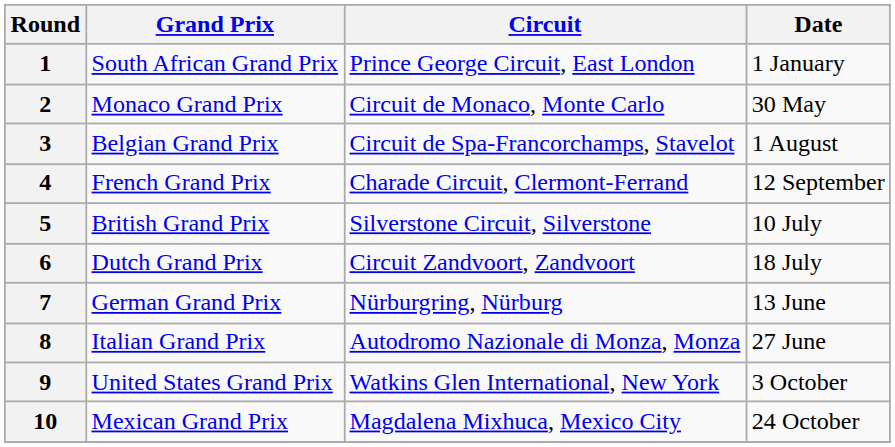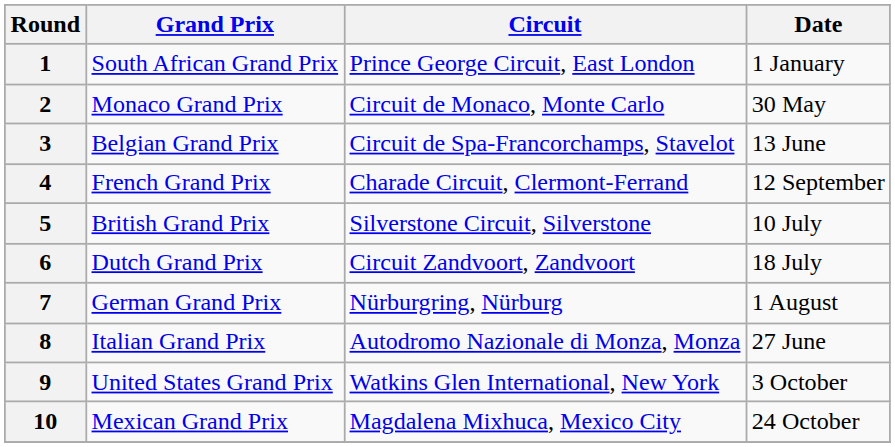3 | Date: 1 August -> 13 June
7 | Date: 13 June -> 1 August
